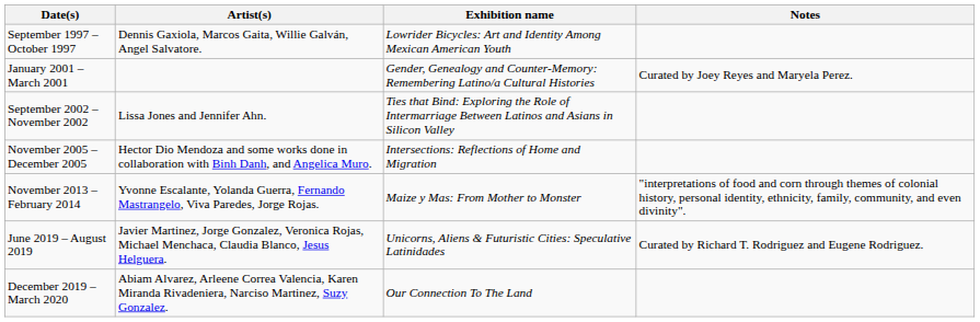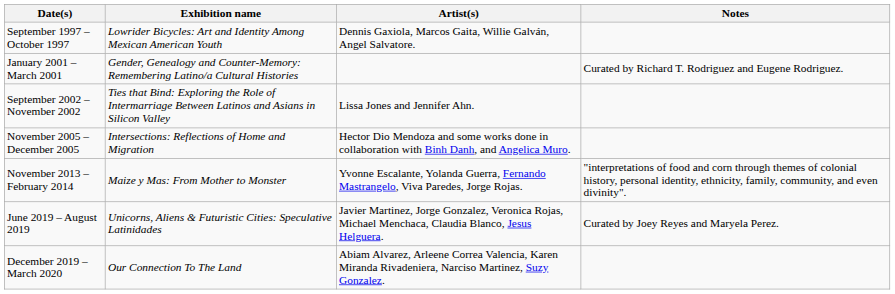columns swapped: Exhibition name <-> Artist(s)
January 2001 – March 2001 | Notes: Curated by Joey Reyes and Maryela Perez. -> Curated by Richard T. Rodriguez and Eugene Rodriguez.
June 2019 – August 2019 | Notes: Curated by Richard T. Rodriguez and Eugene Rodriguez. -> Curated by Joey Reyes and Maryela Perez.
